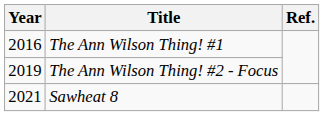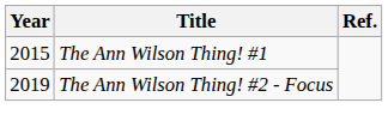The Ann Wilson Thing! #1 | Year: 2016 -> 2015
- row: 2021 | Sawheat 8
